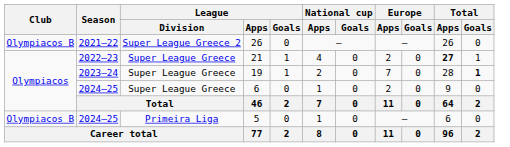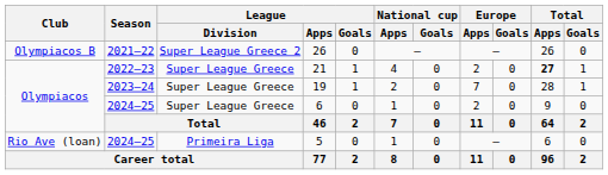19 | Total / Goals: bold -> normal
5 | Club: Olympiacos B -> Rio Ave (loan)
